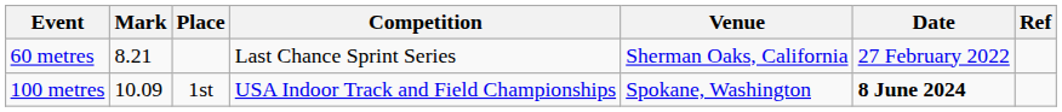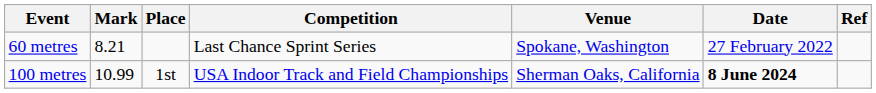60 metres | Venue: Sherman Oaks, California -> Spokane, Washington
100 metres | Mark: 10.09 -> 10.99
100 metres | Venue: Spokane, Washington -> Sherman Oaks, California
